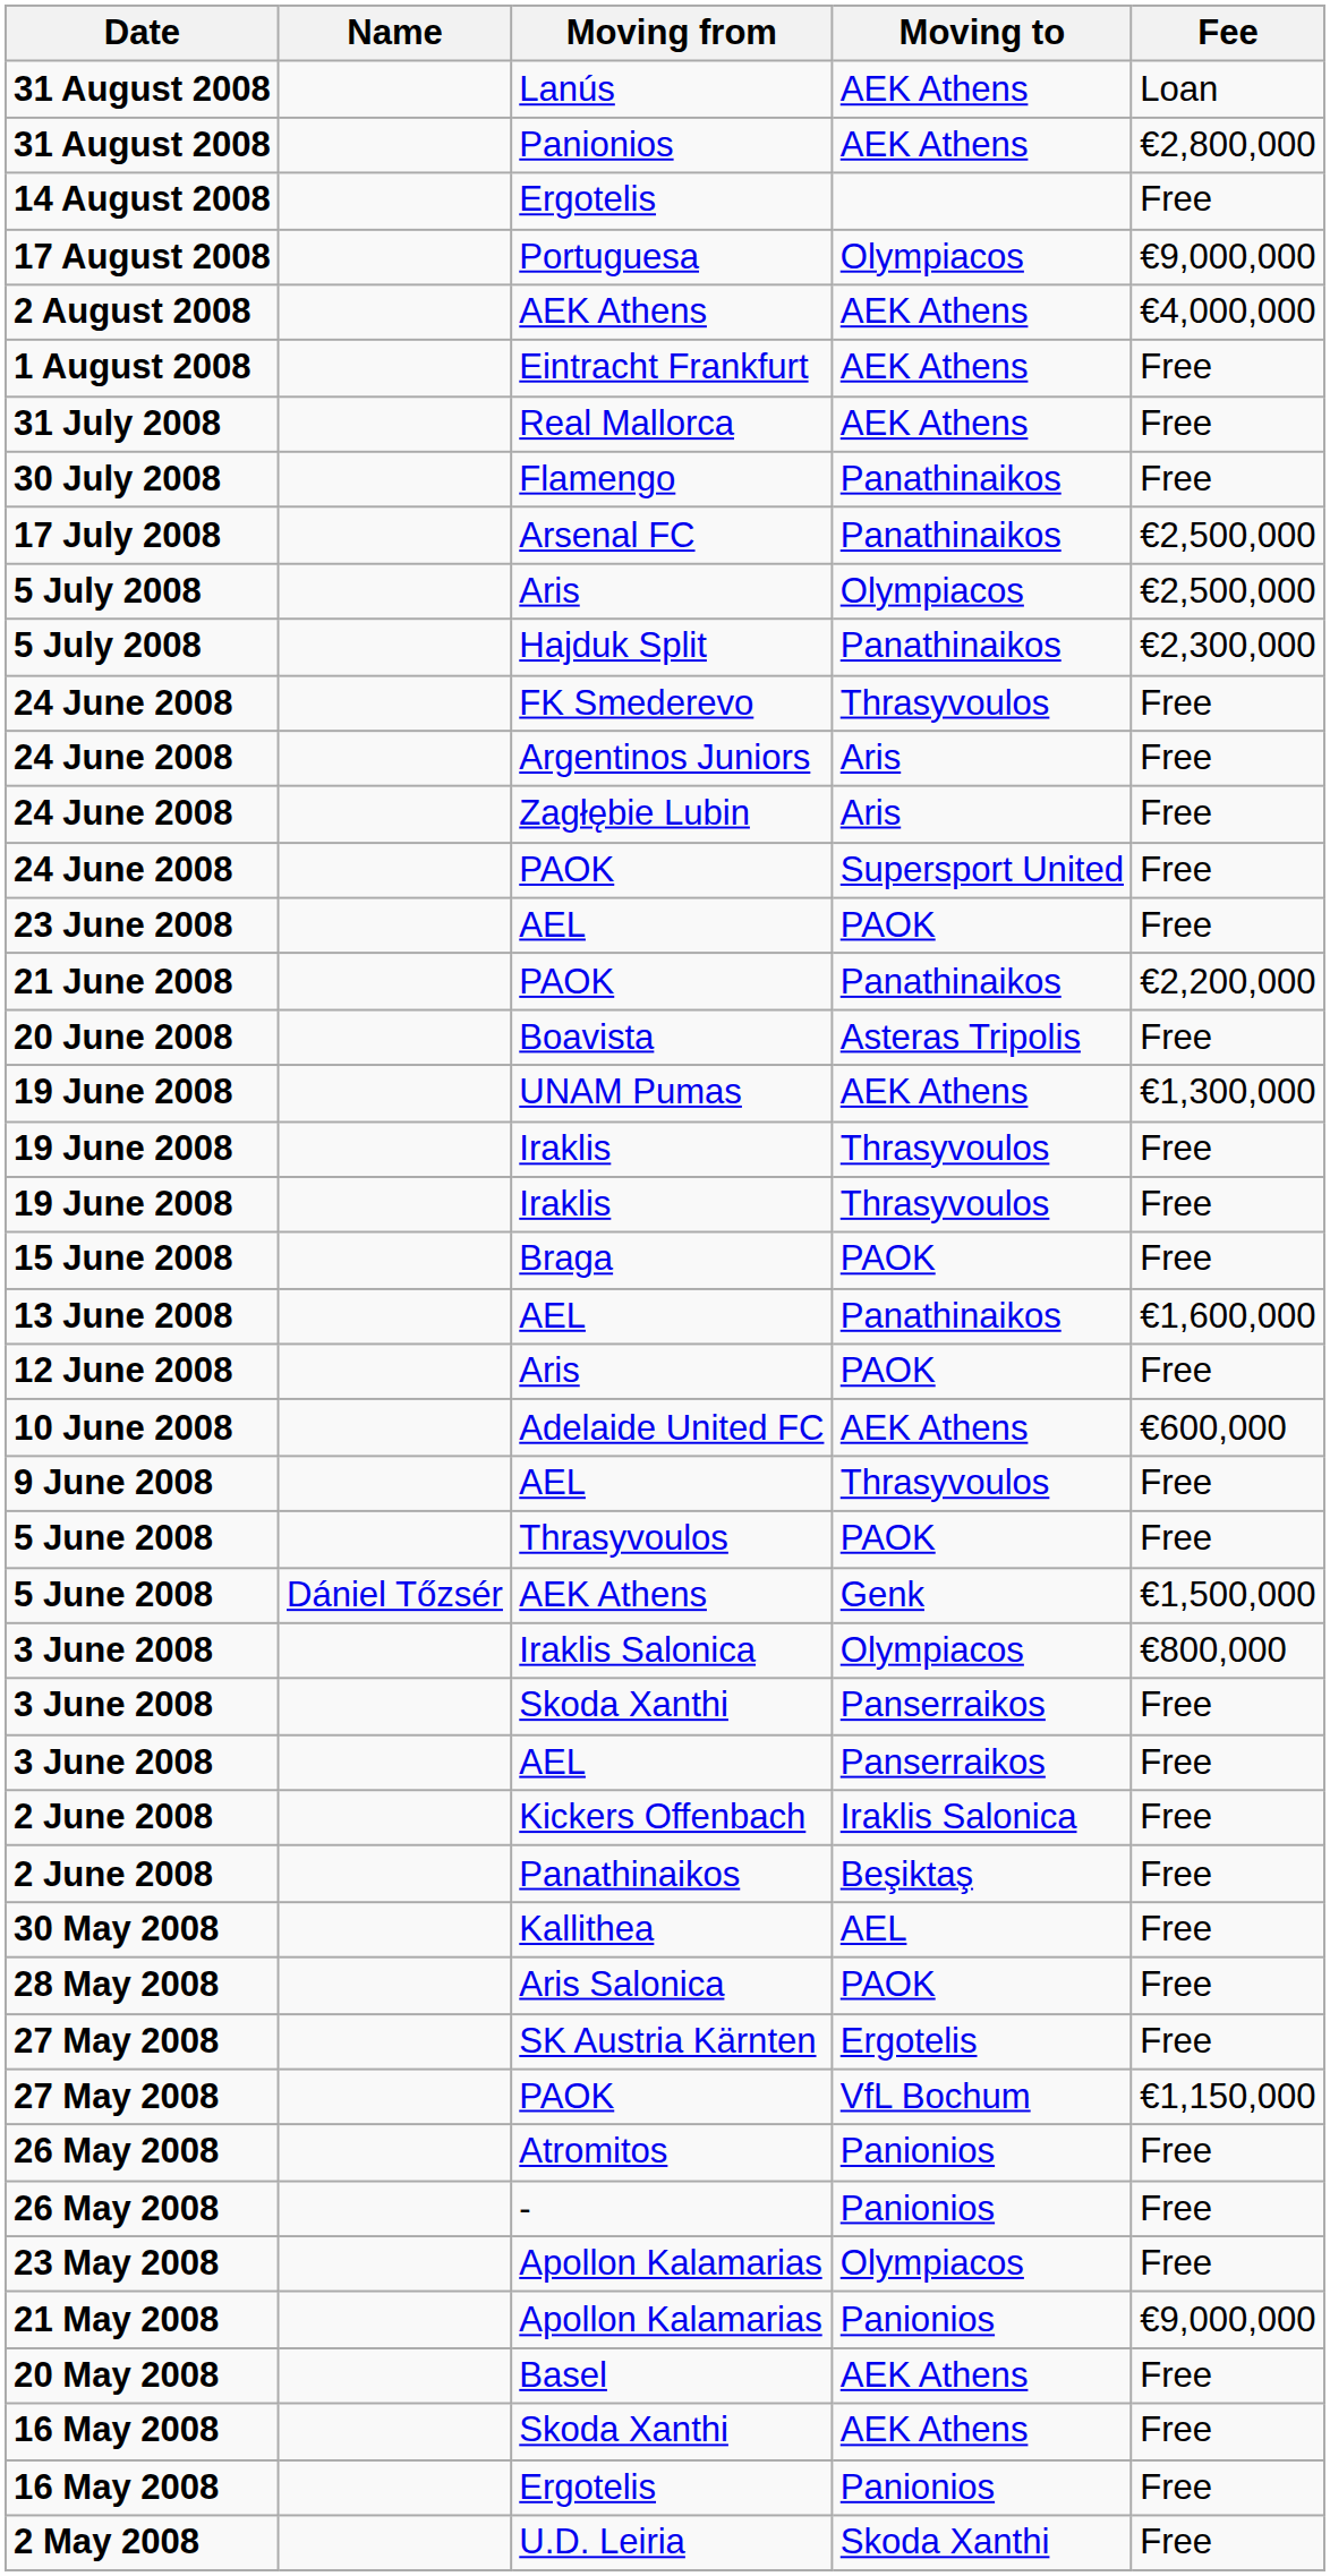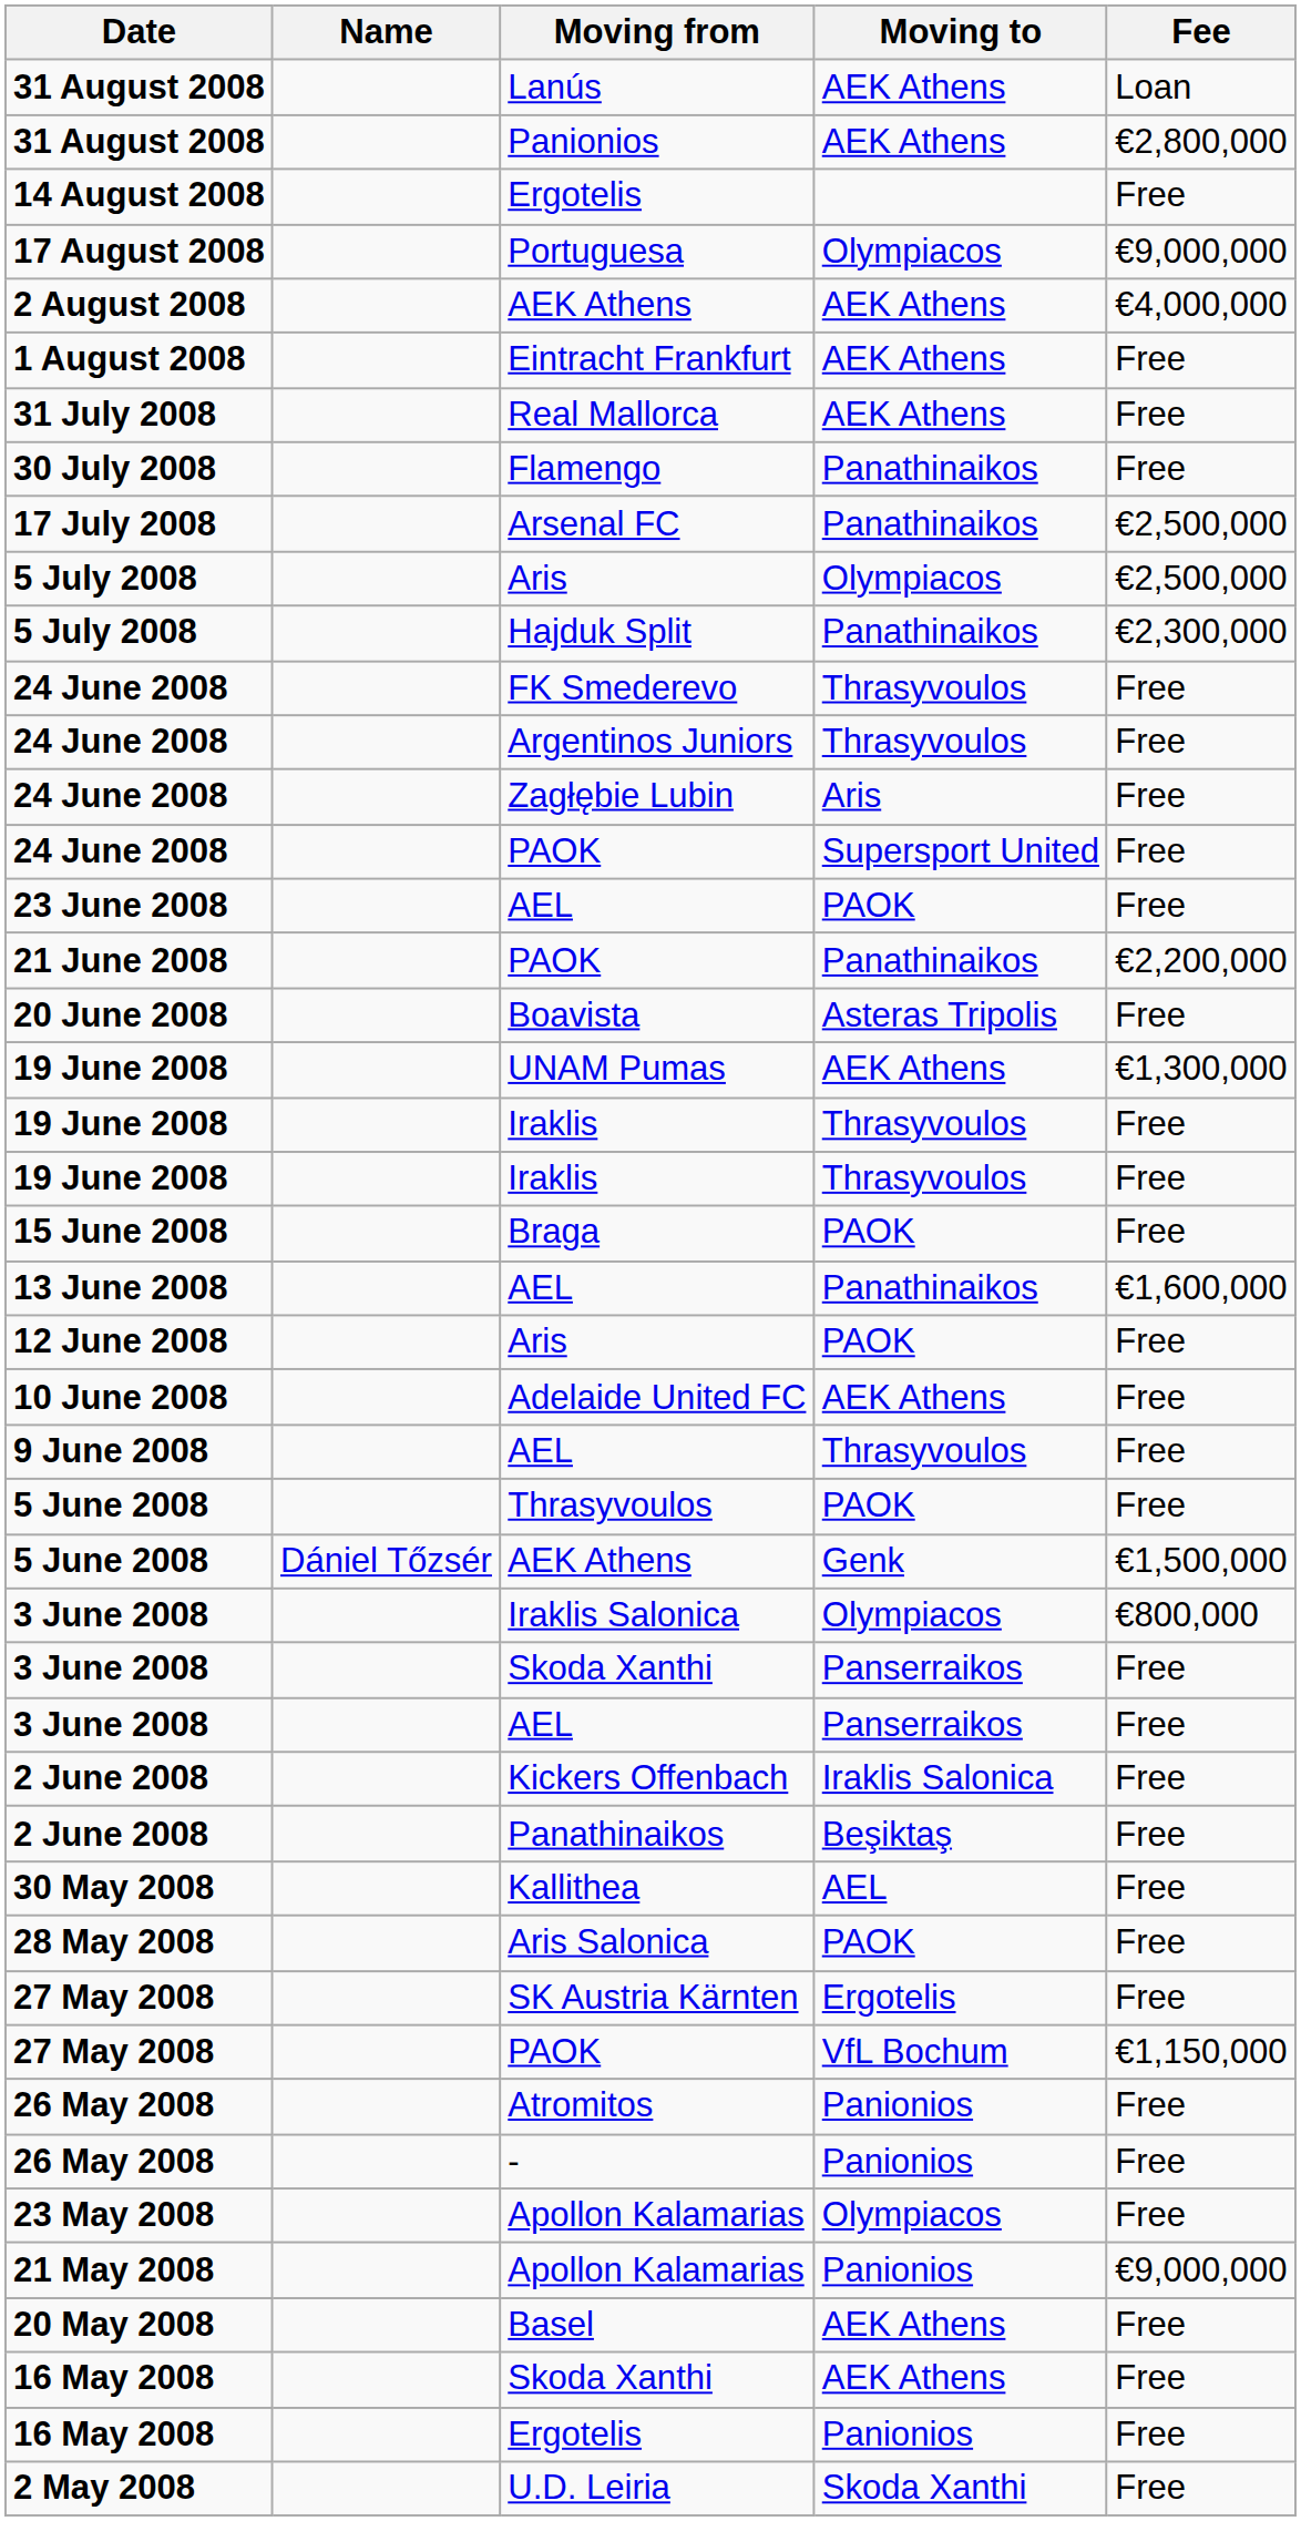Argentinos Juniors | Moving to: Aris -> Thrasyvoulos
Adelaide United FC | Fee: €600,000 -> Free
